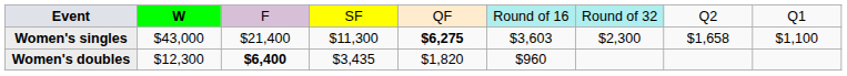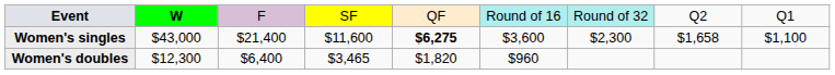Women's singles | column 4: $11,300 -> $11,600
Women's singles | column 6: $3,603 -> $3,600
Women's doubles | column 3: bold -> normal
Women's doubles | column 4: $3,435 -> $3,465
